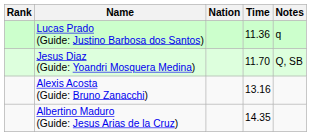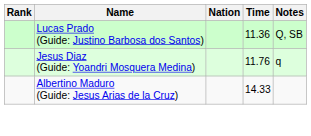Lucas Prado (Guide: Justino Barbosa dos Santos) | Notes: q -> Q, SB
Jesus Diaz (Guide: Yoandri Mosquera Medina) | Time: 11.70 -> 11.76
Jesus Diaz (Guide: Yoandri Mosquera Medina) | Notes: Q, SB -> q
- row: Alexis Acosta (Guide: Bruno Zanacchi) | 13.16
Albertino Maduro (Guide: Jesus Arias de la Cruz) | Time: 14.35 -> 14.33
